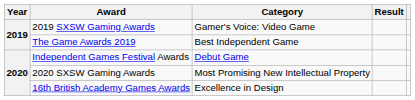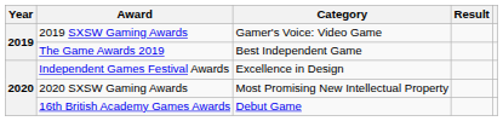Independent Games Festival Awards | Category: Debut Game -> Excellence in Design
16th British Academy Games Awards | Category: Excellence in Design -> Debut Game
